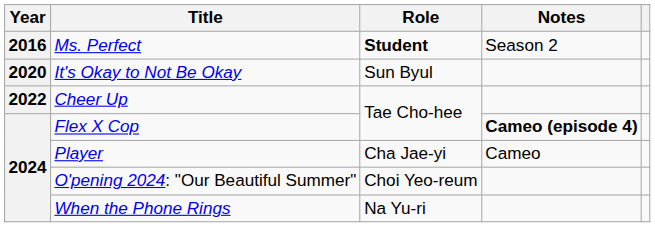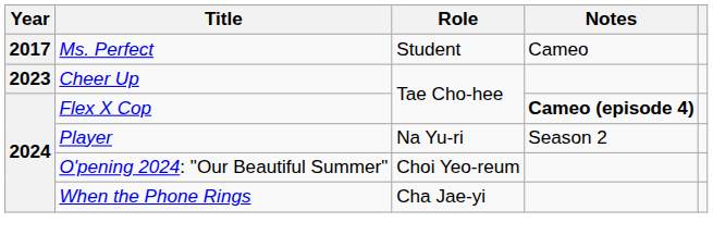Ms. Perfect | Year: 2016 -> 2017
Ms. Perfect | Role: bold -> normal
Ms. Perfect | Notes: Season 2 -> Cameo
- row: 2020 | It's Okay to Not Be Okay | Sun Byul
Cheer Up | Year: 2022 -> 2023
Player | Role: Cha Jae-yi -> Na Yu-ri
Player | Notes: Cameo -> Season 2
When the Phone Rings | Role: Na Yu-ri -> Cha Jae-yi
